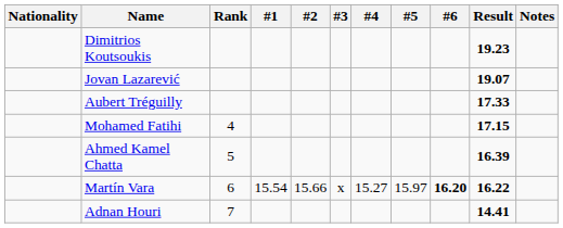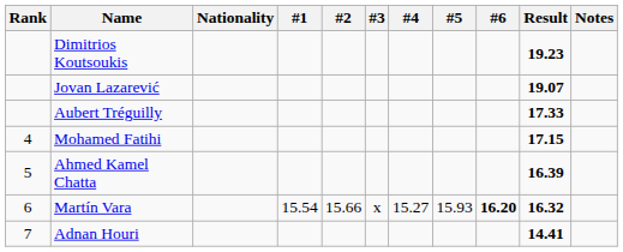columns swapped: Rank <-> Nationality
Martín Vara | #5: 15.97 -> 15.93
Martín Vara | Result: 16.22 -> 16.32
